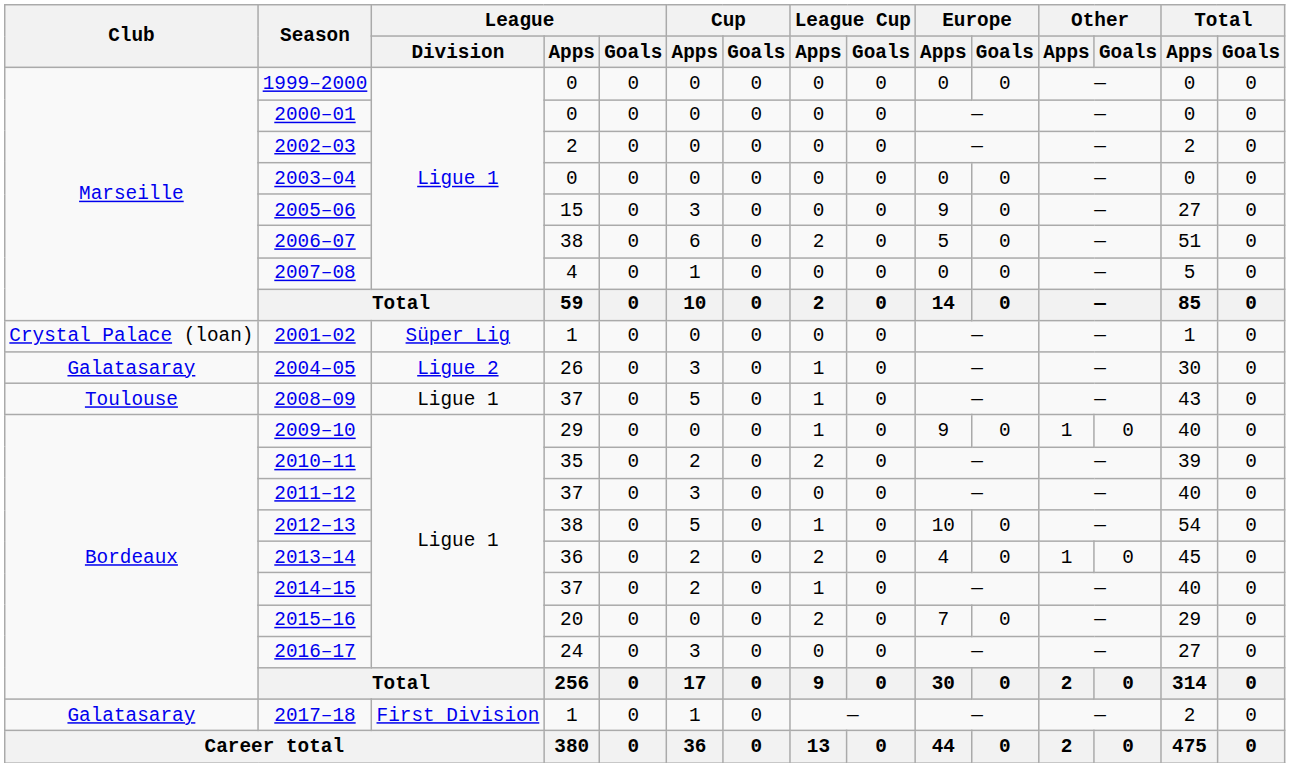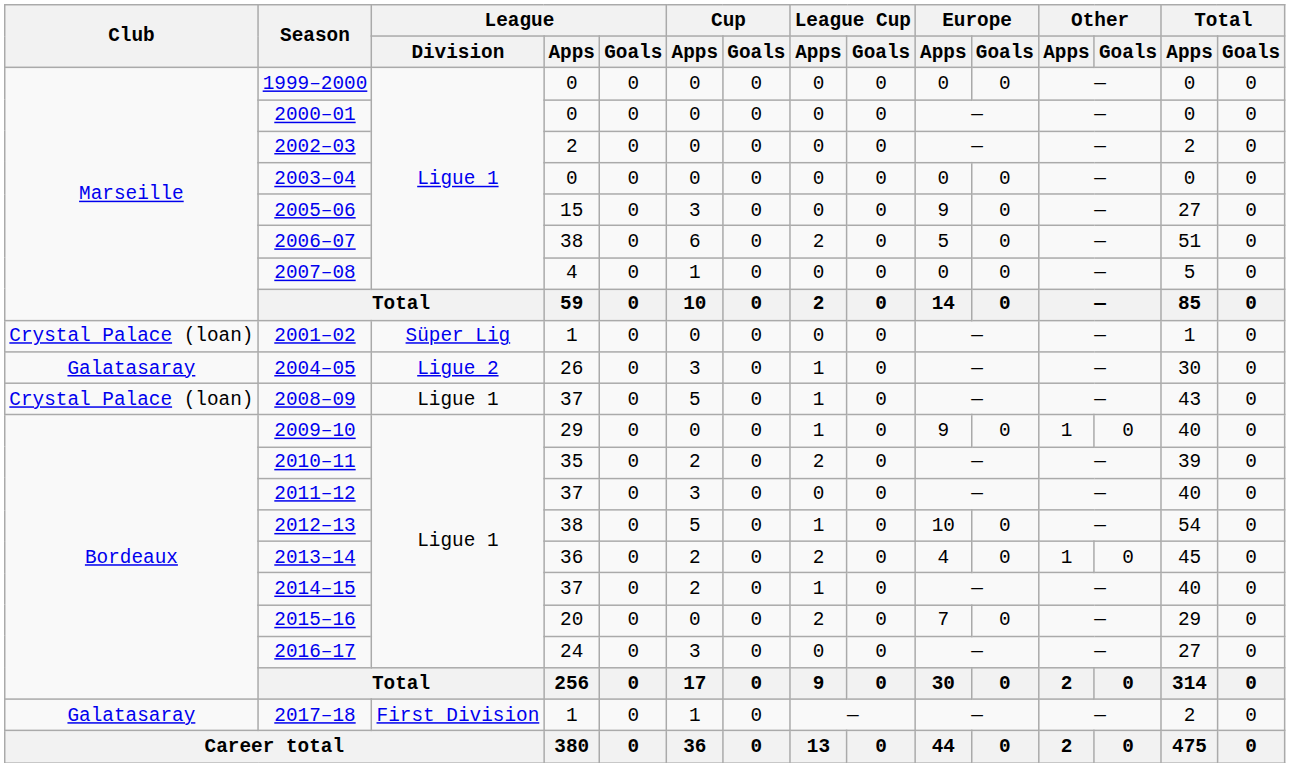2008–09 | Club: Toulouse -> Crystal Palace (loan)
